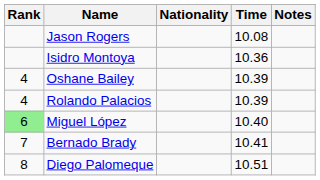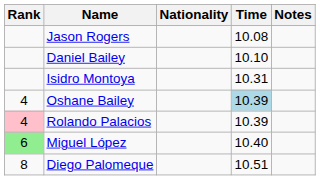+ row: Daniel Bailey | 10.10
Isidro Montoya | Time: 10.36 -> 10.31
Oshane Bailey | Time: no background -> lightblue background
Rolando Palacios | Rank: no background -> pink background
- row: 7 | Bernado Brady | 10.41
